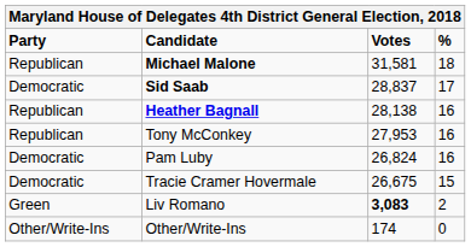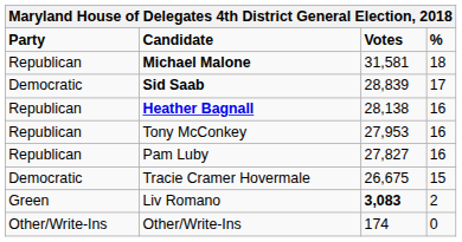Sid Saab | Votes: 28,837 -> 28,839
Pam Luby | Party: Democratic -> Republican
Pam Luby | Votes: 26,824 -> 27,827
